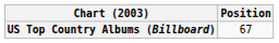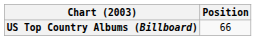US Top Country Albums (Billboard) | Position: 67 -> 66
